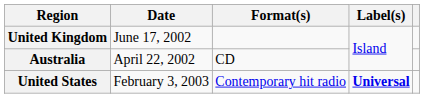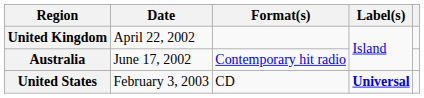United Kingdom | Date: June 17, 2002 -> April 22, 2002
Australia | Date: April 22, 2002 -> June 17, 2002
Australia | Format(s): CD -> Contemporary hit radio
United States | Format(s): Contemporary hit radio -> CD
